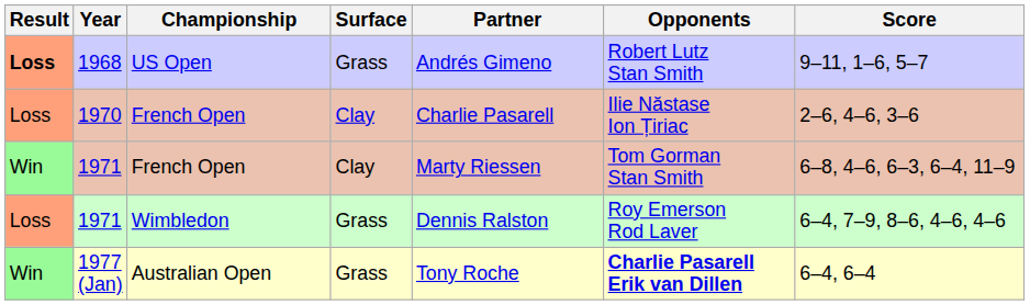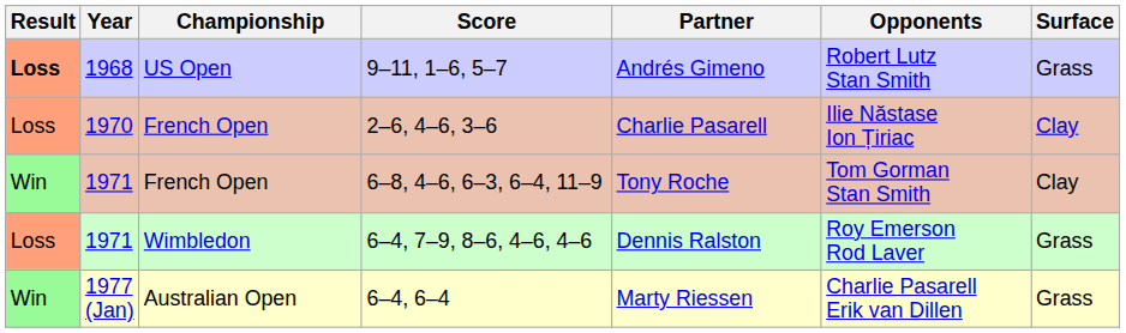columns swapped: Surface <-> Score
1971 / French Open | Partner: Marty Riessen -> Tony Roche
1977 (Jan) | Partner: Tony Roche -> Marty Riessen
1977 (Jan) | Opponents: bold -> normal
